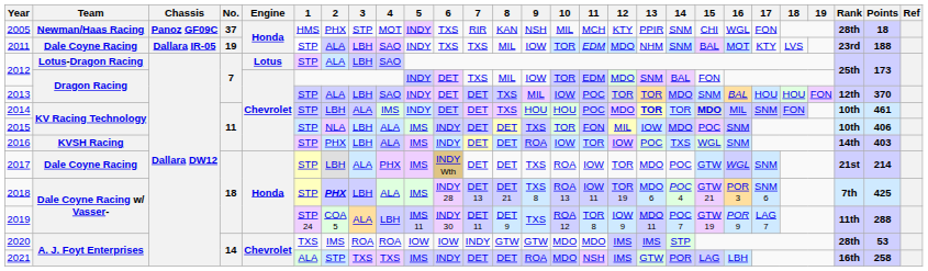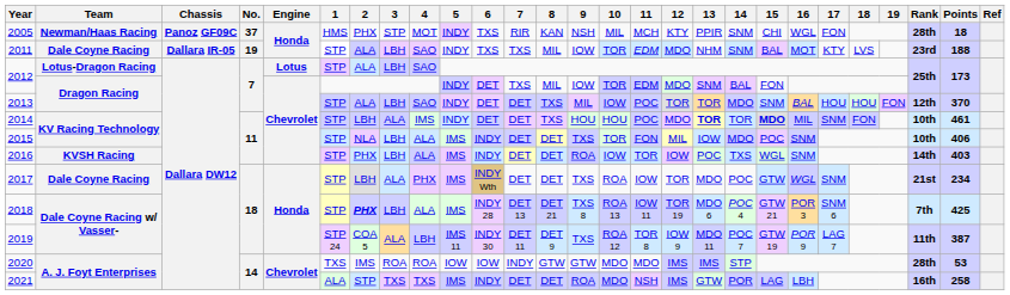2017 | Points: 214 -> 234
2019 | Points: 288 -> 387
